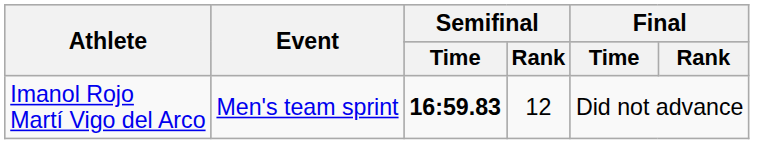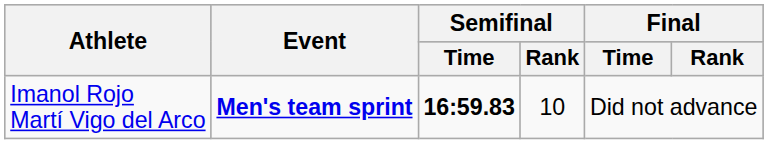Imanol Rojo Martí Vigo del Arco | Event: normal -> bold
Imanol Rojo Martí Vigo del Arco | Semifinal / Rank: 12 -> 10
